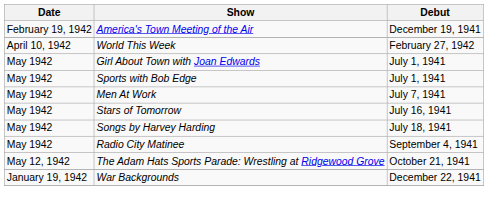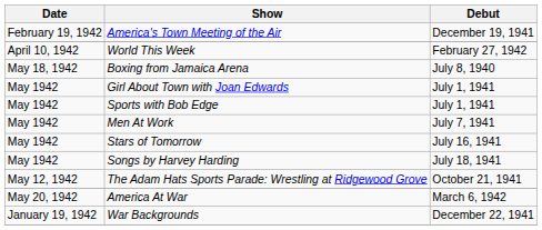+ row: May 18, 1942 | Boxing from Jamaica Arena | July 8, 1940
- row: May 1942 | Radio City Matinee | September 4, 1941
+ row: May 20, 1942 | America At War | March 6, 1942
